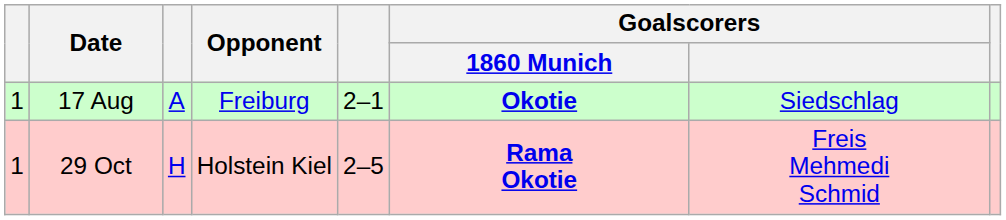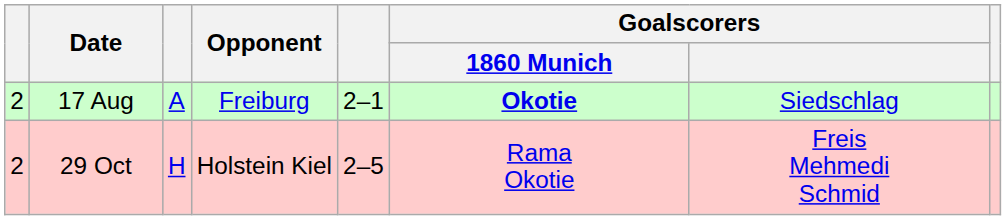17 Aug | column 1: 1 -> 2
29 Oct | column 1: 1 -> 2
29 Oct | Goalscorers / 1860 Munich: bold -> normal
